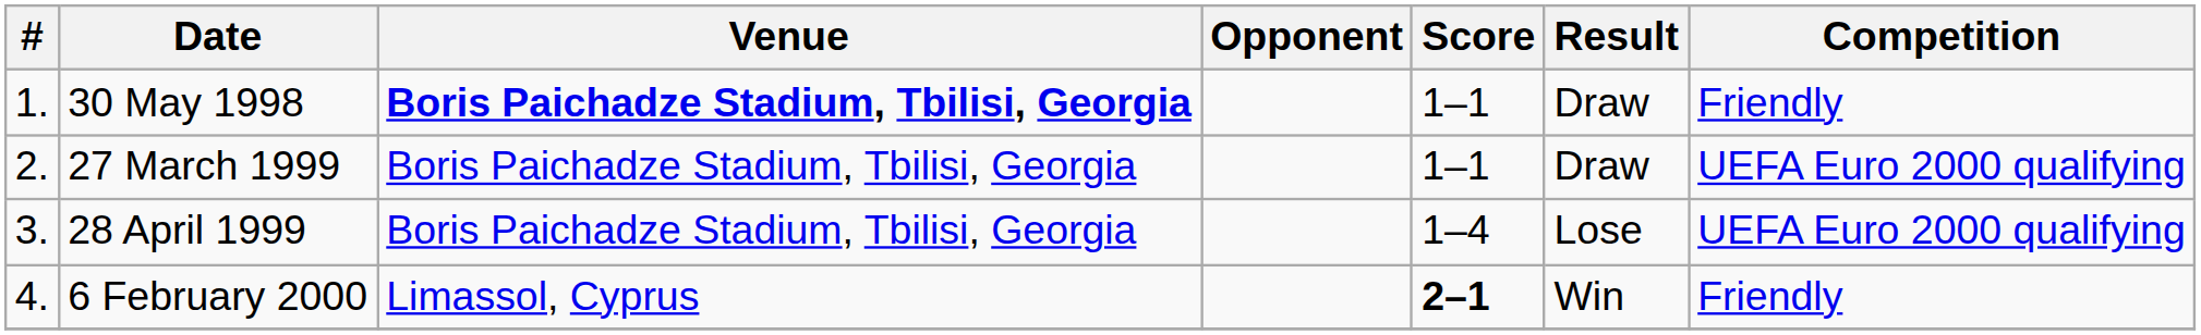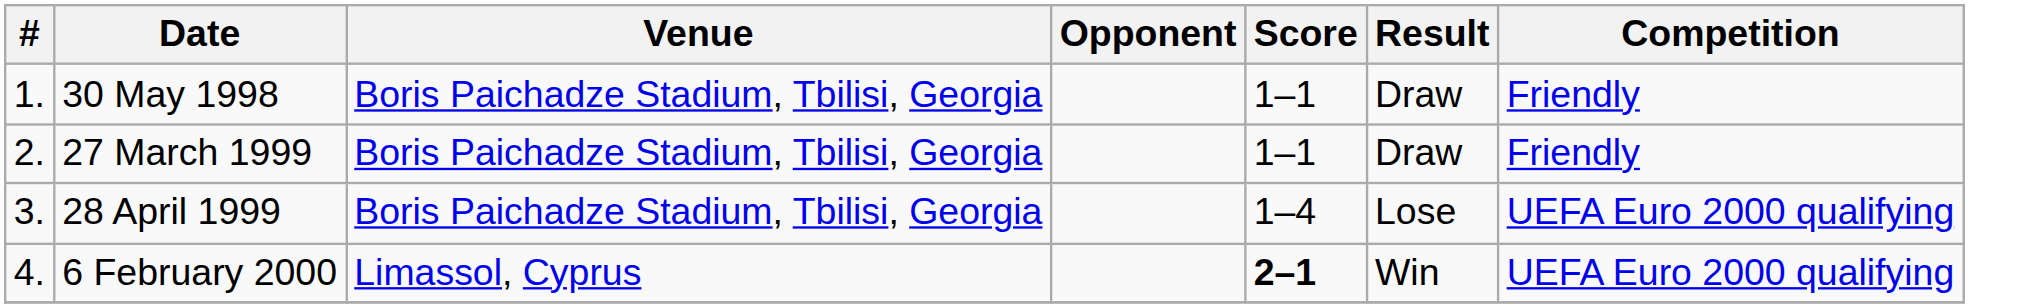30 May 1998 | Venue: bold -> normal
27 March 1999 | Competition: UEFA Euro 2000 qualifying -> Friendly
6 February 2000 | Competition: Friendly -> UEFA Euro 2000 qualifying
